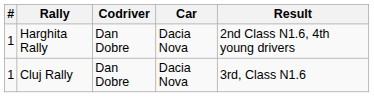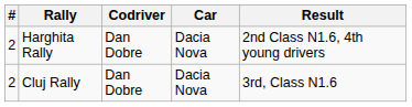Harghita Rally | #: 1 -> 2
Cluj Rally | #: 1 -> 2
